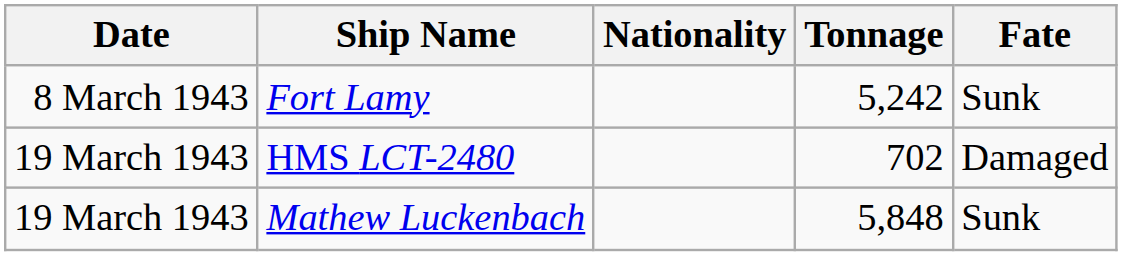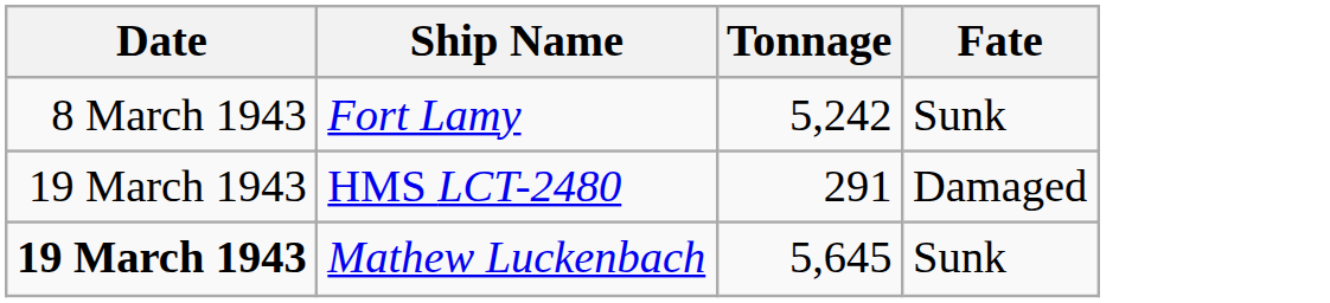- column: Nationality
HMS LCT-2480 | Tonnage: 702 -> 291
Mathew Luckenbach | Date: normal -> bold
Mathew Luckenbach | Tonnage: 5,848 -> 5,645
